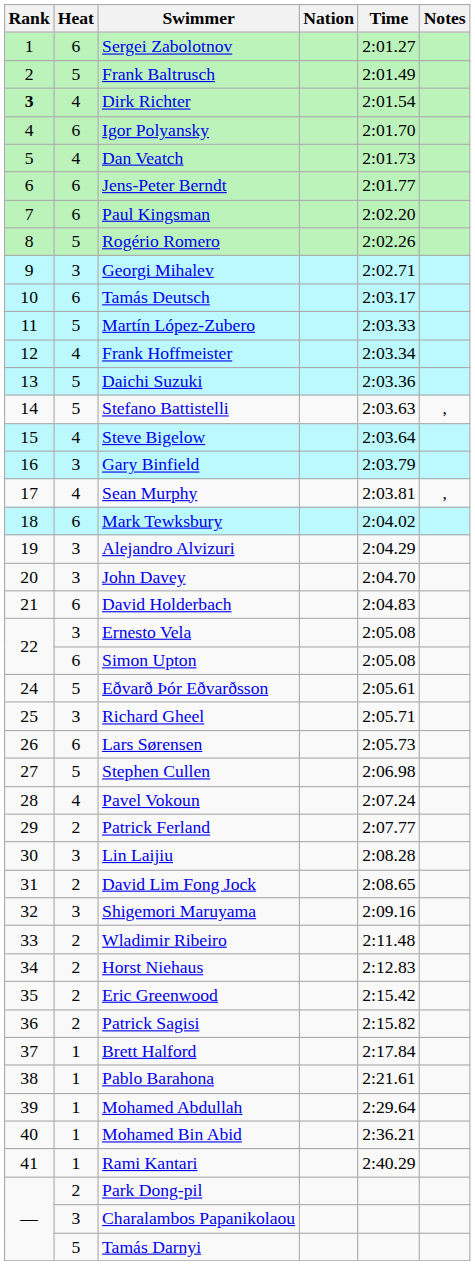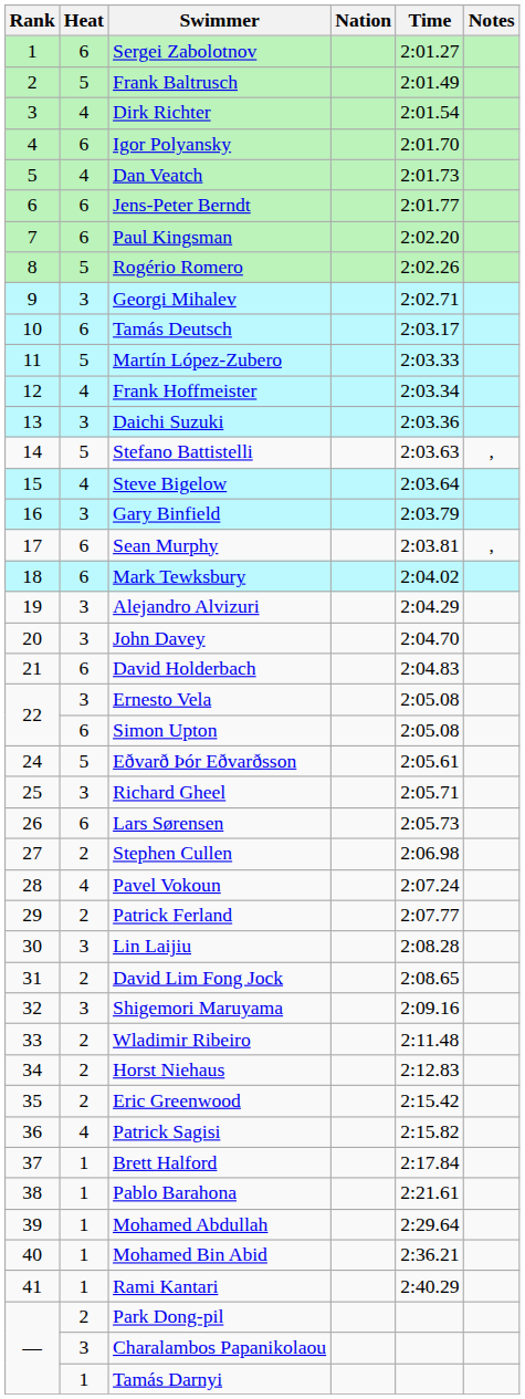Dirk Richter | Rank: bold -> normal
Daichi Suzuki | Heat: 5 -> 3
Sean Murphy | Heat: 4 -> 6
Stephen Cullen | Heat: 5 -> 2
Patrick Sagisi | Heat: 2 -> 4
Tamás Darnyi | Heat: 5 -> 1
